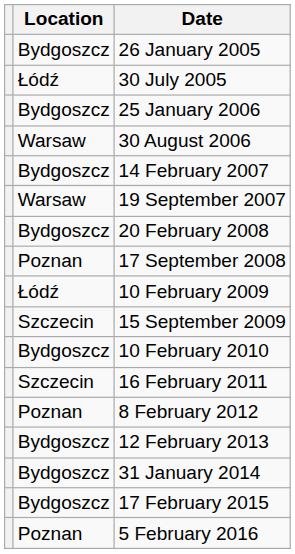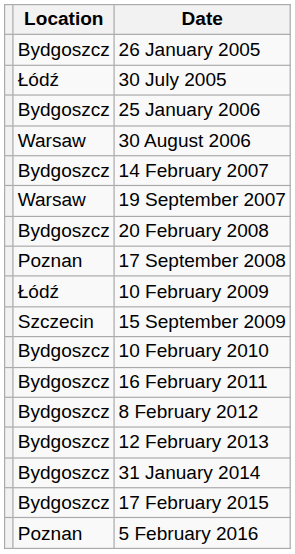16 February 2011 | Location: Szczecin -> Bydgoszcz
8 February 2012 | Location: Poznan -> Bydgoszcz
